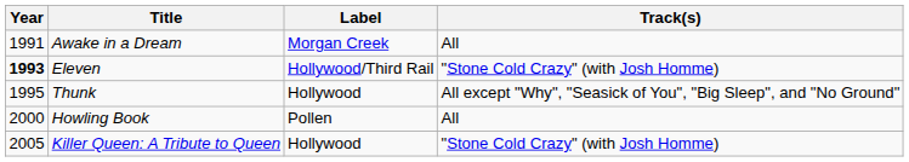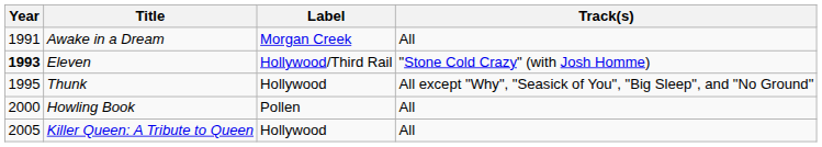Killer Queen: A Tribute to Queen | Track(s): "Stone Cold Crazy" (with Josh Homme) -> All
